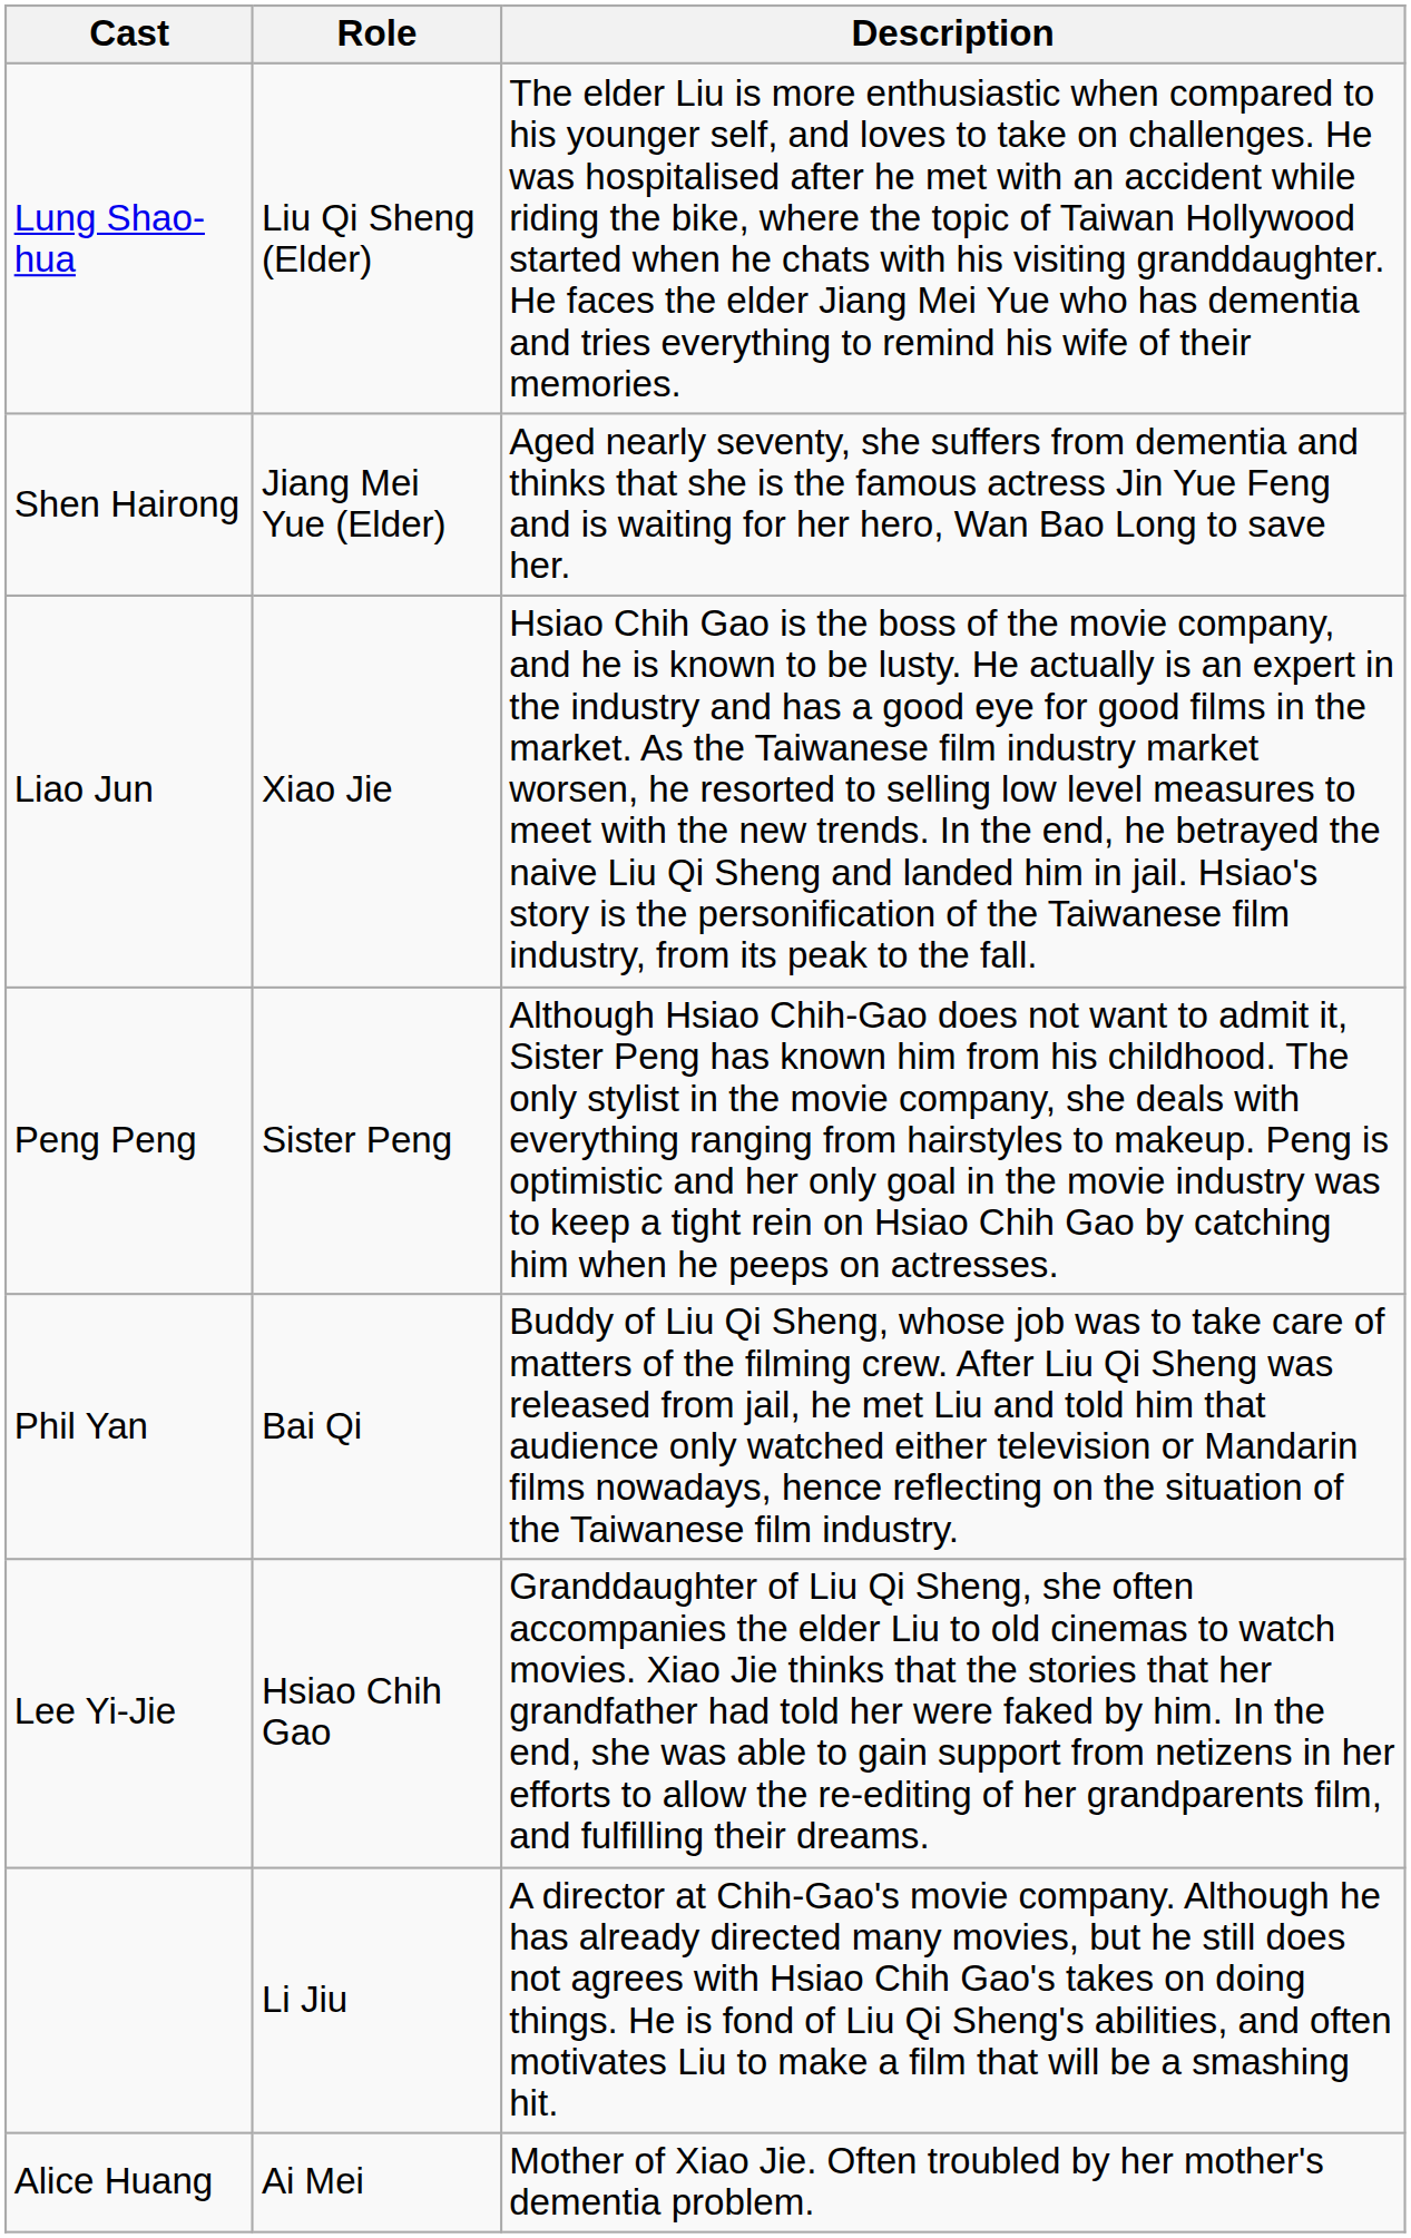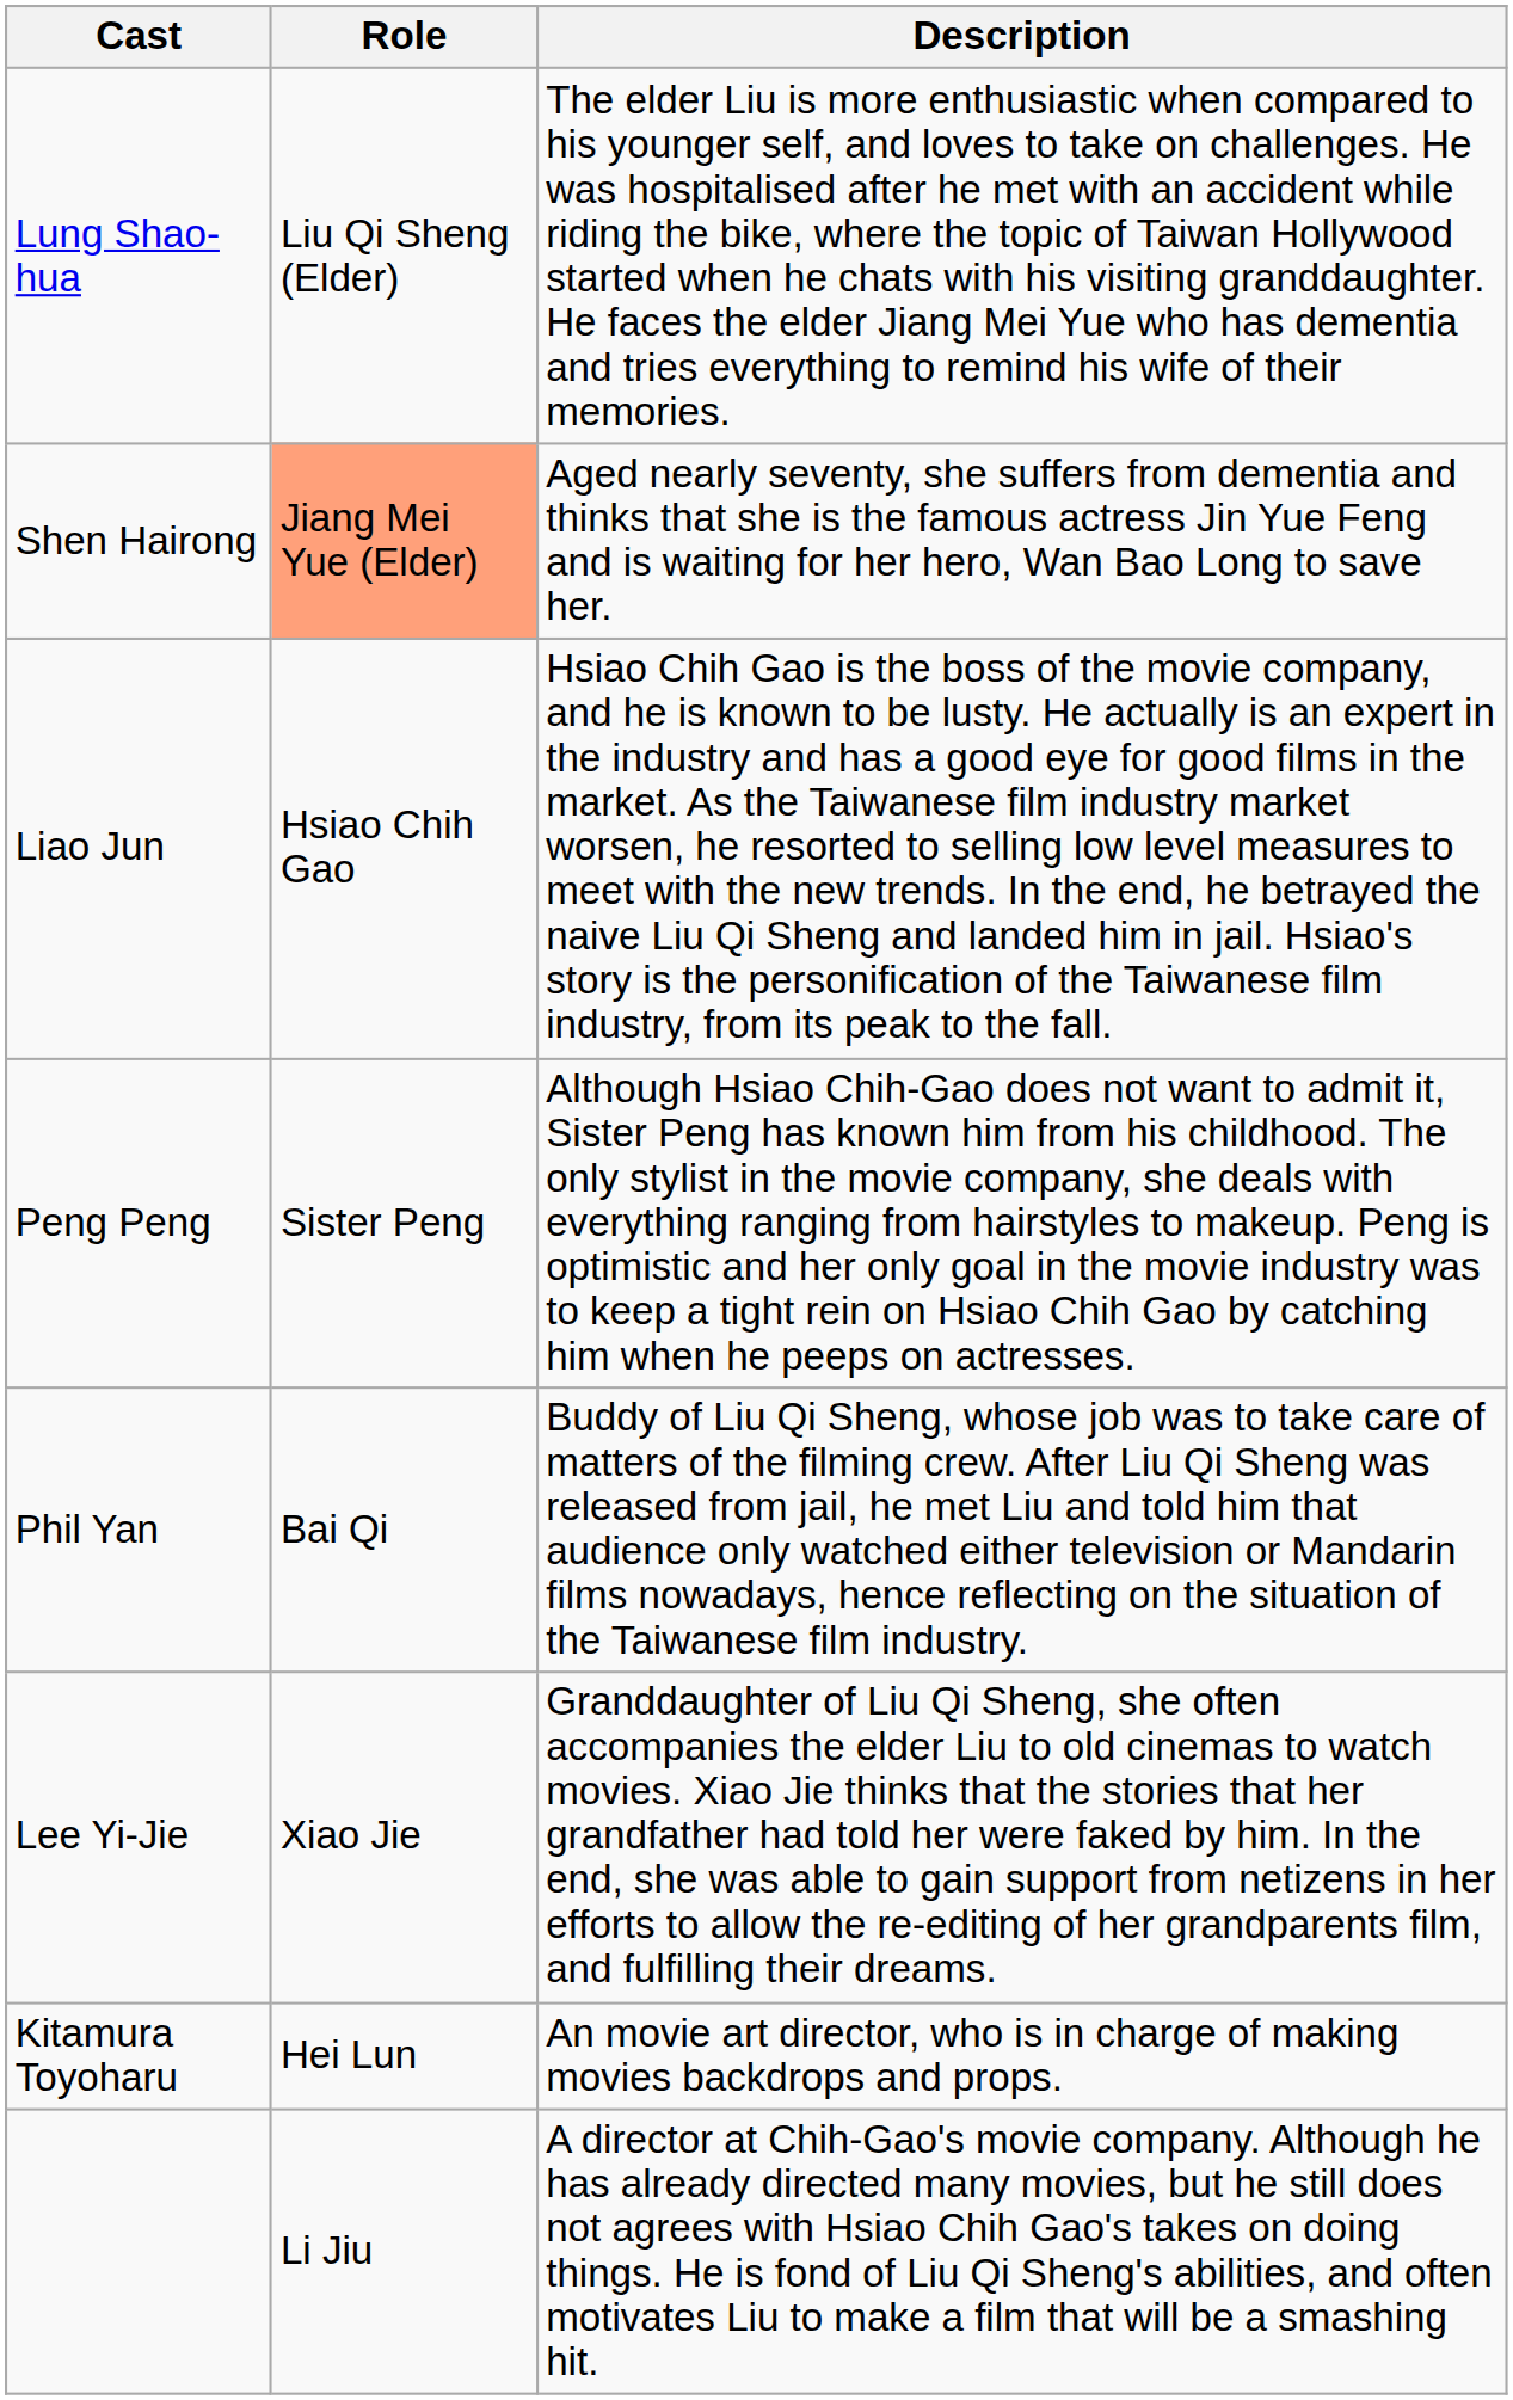Shen Hairong | Role: no background -> lightsalmon background
Liao Jun | Role: Xiao Jie -> Hsiao Chih Gao
Lee Yi-Jie | Role: Hsiao Chih Gao -> Xiao Jie
+ row: Kitamura Toyoharu | Hei Lun | An movie art director, who is in charge of making movies backdrops and props.
- row: Alice Huang | Ai Mei | Mother of Xiao Jie. Often troubled by her mother's dementia problem.
